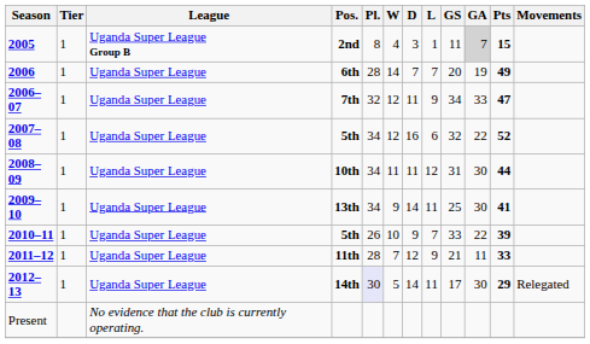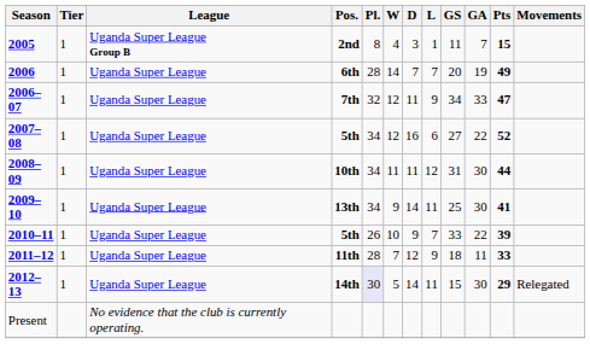2nd | GA: lightgrey background -> no background
2007–08 / 5th | GS: 32 -> 27
11th | GS: 21 -> 18
14th | GS: 17 -> 15
